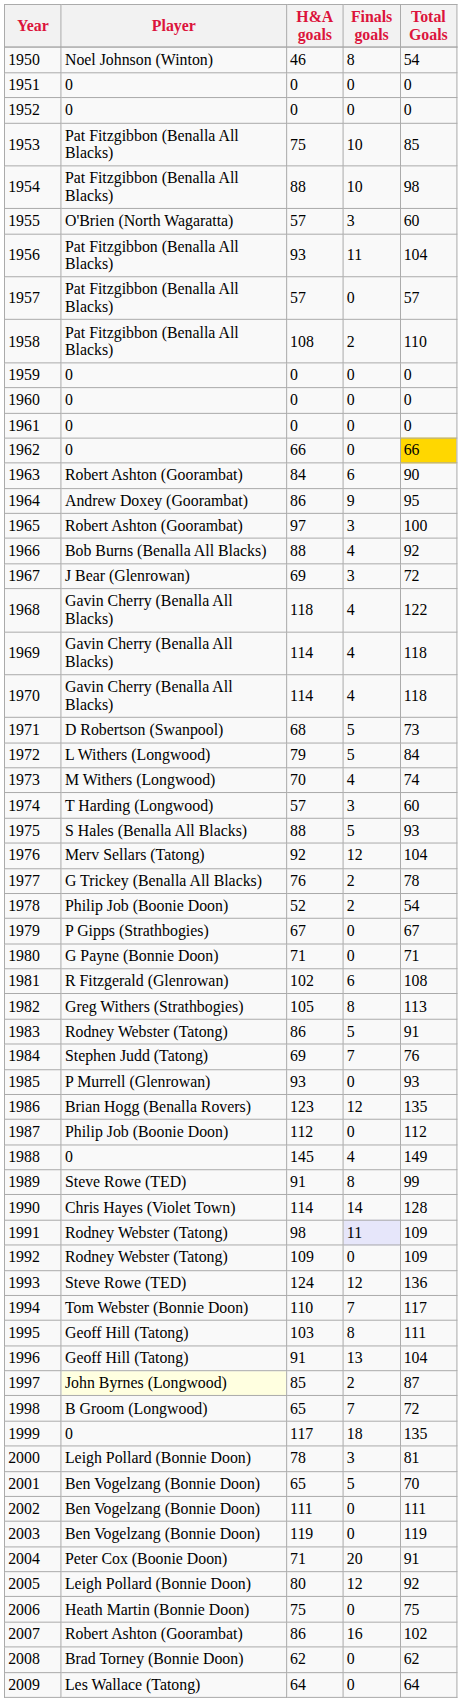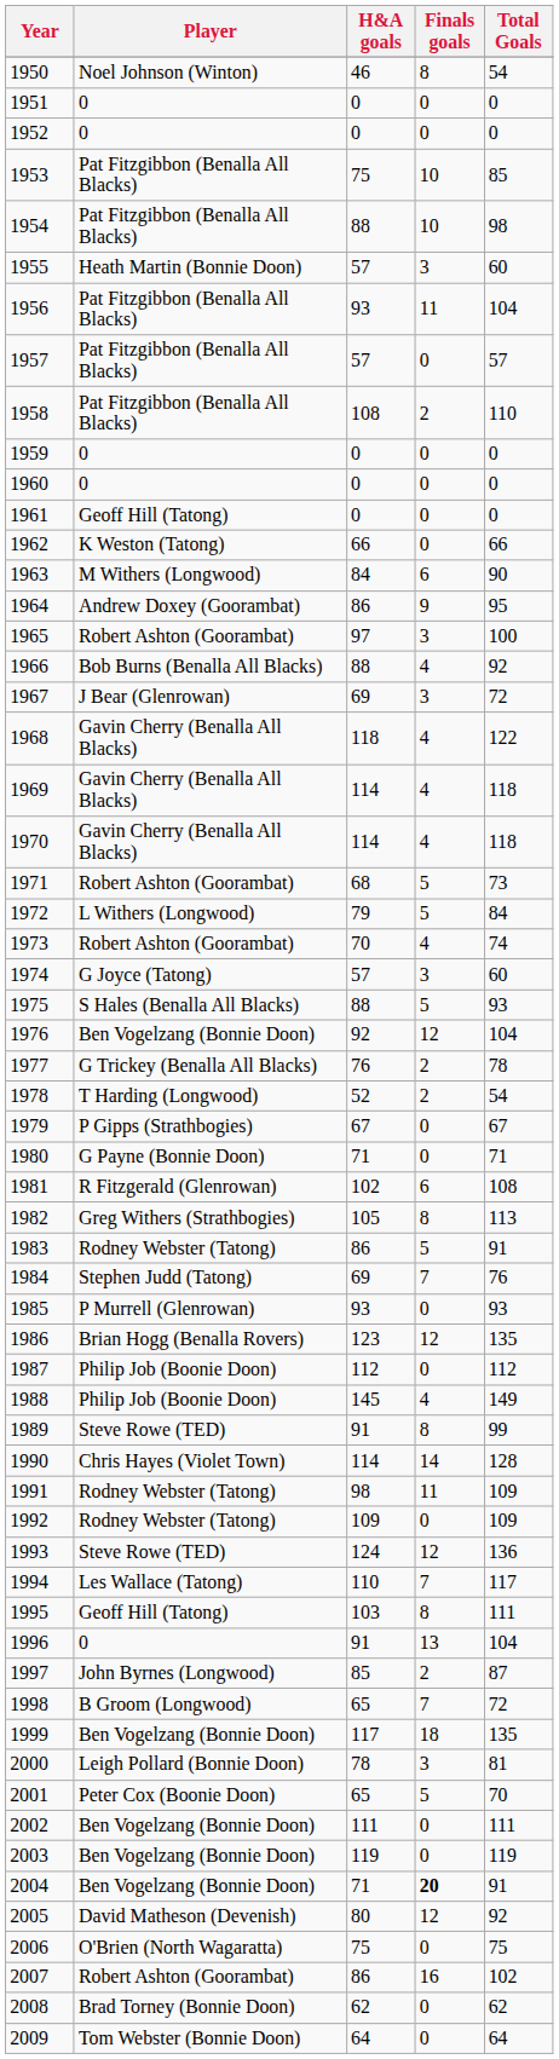1955 | Player: O'Brien (North Wagaratta) -> Heath Martin (Bonnie Doon)
1961 | Player: 0 -> Geoff Hill (Tatong)
1962 | Player: 0 -> K Weston (Tatong)
1962 | Total Goals: gold background -> no background
1963 | Player: Robert Ashton (Goorambat) -> M Withers (Longwood)
1971 | Player: D Robertson (Swanpool) -> Robert Ashton (Goorambat)
1973 | Player: M Withers (Longwood) -> Robert Ashton (Goorambat)
1974 | Player: T Harding (Longwood) -> G Joyce (Tatong)
1976 | Player: Merv Sellars (Tatong) -> Ben Vogelzang (Bonnie Doon)
1978 | Player: Philip Job (Boonie Doon) -> T Harding (Longwood)
1988 | Player: 0 -> Philip Job (Boonie Doon)
1991 | Finals goals: lavender background -> no background
1994 | Player: Tom Webster (Bonnie Doon) -> Les Wallace (Tatong)
1996 | Player: Geoff Hill (Tatong) -> 0
1997 | Player: lightyellow background -> no background
1999 | Player: 0 -> Ben Vogelzang (Bonnie Doon)
2001 | Player: Ben Vogelzang (Bonnie Doon) -> Peter Cox (Boonie Doon)
2004 | Player: Peter Cox (Boonie Doon) -> Ben Vogelzang (Bonnie Doon)
2004 | Finals goals: normal -> bold
2005 | Player: Leigh Pollard (Bonnie Doon) -> David Matheson (Devenish)
2006 | Player: Heath Martin (Bonnie Doon) -> O'Brien (North Wagaratta)
2009 | Player: Les Wallace (Tatong) -> Tom Webster (Bonnie Doon)
